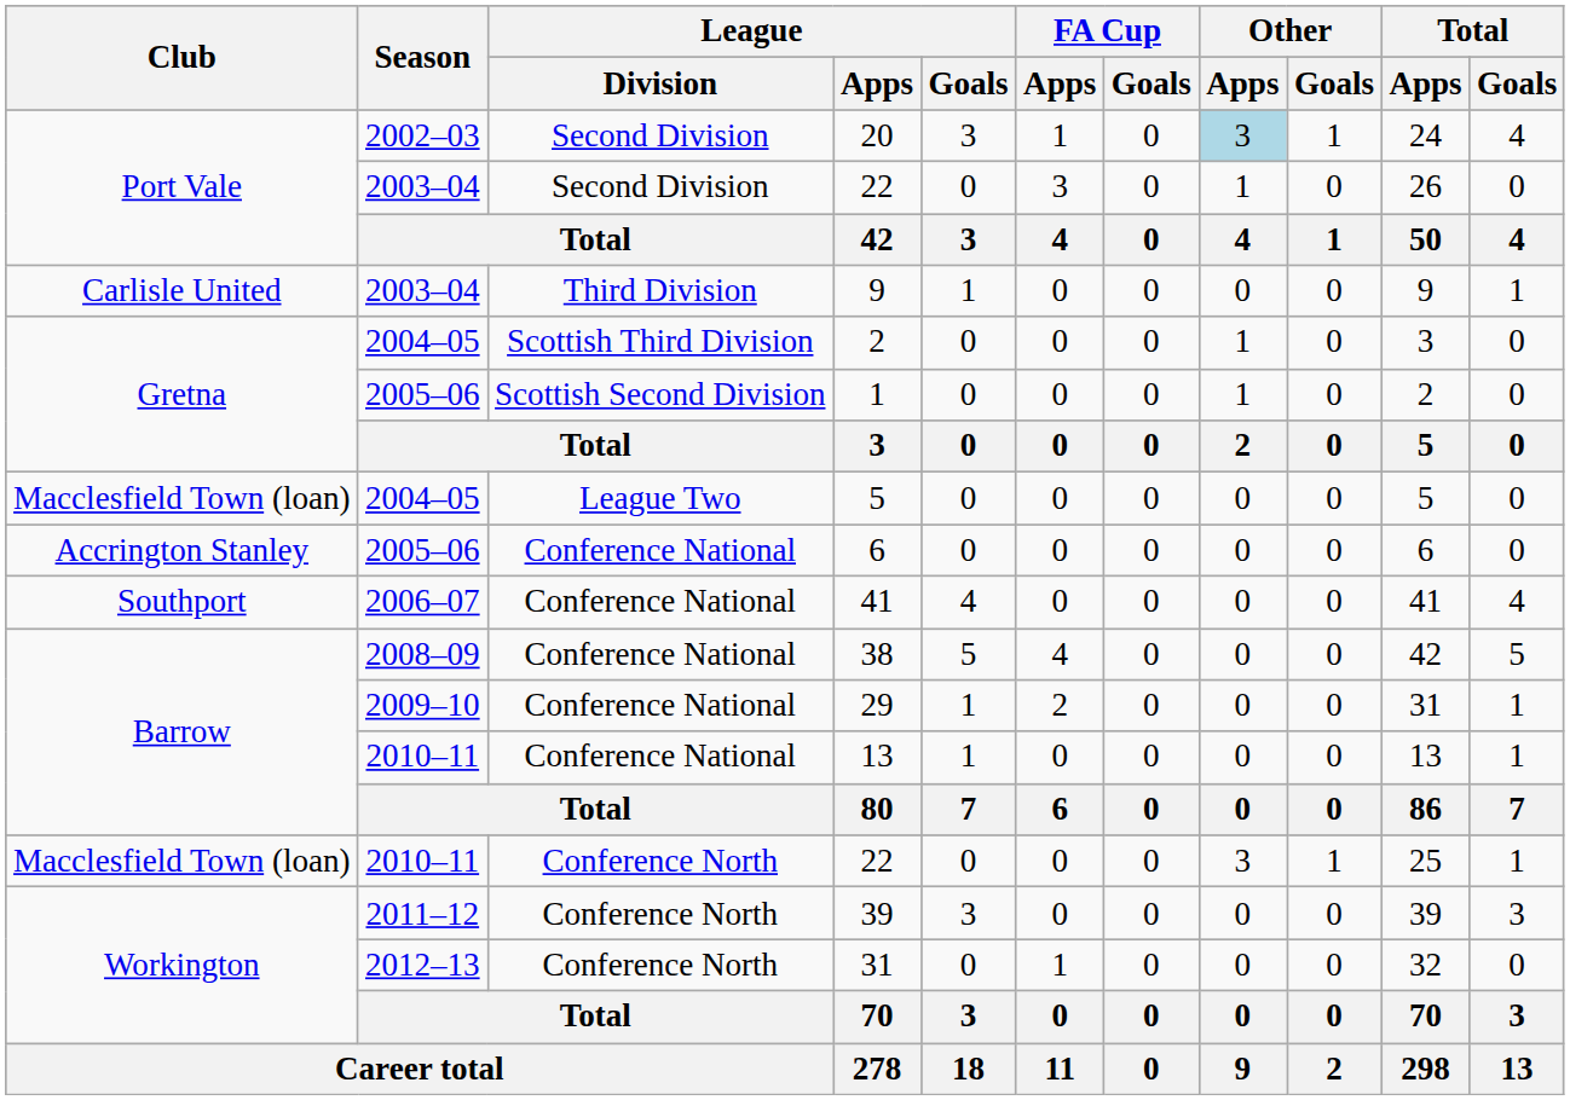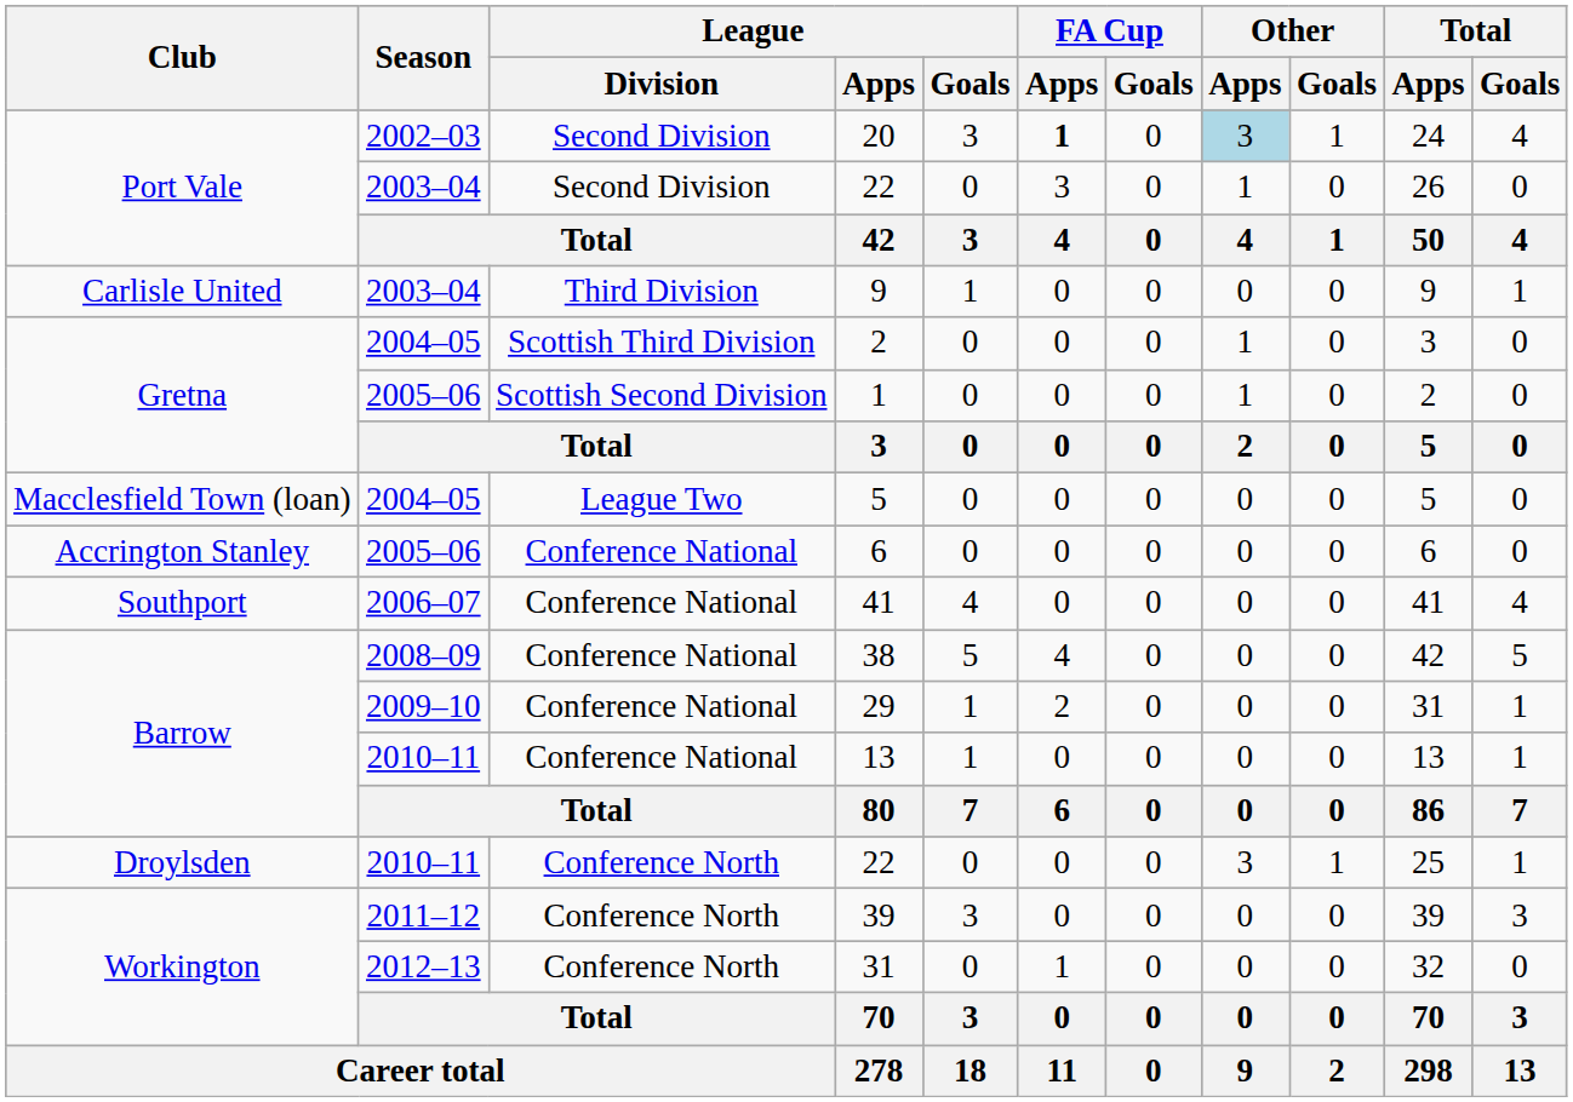20 | FA Cup / Apps: normal -> bold
2010–11 / 22 | Club: Macclesfield Town (loan) -> Droylsden
